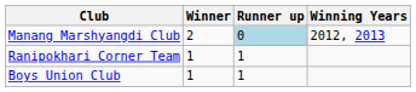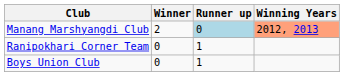Manang Marshyangdi Club | Winning Years: no background -> lightsalmon background
Ranipokhari Corner Team | Winner: 1 -> 0
Boys Union Club | Winner: 1 -> 0
